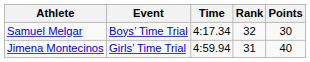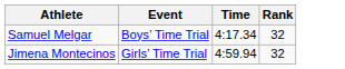- column: Points | 30 | 40
Jimena Montecinos | Rank: 31 -> 32
